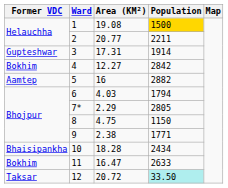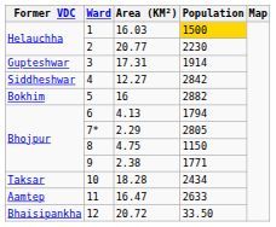1 | Area (KM²): 19.08 -> 16.03
2 | Population: 2211 -> 2230
4 | Former VDC: Bokhim -> Siddheshwar
5 | Former VDC: Aamtep -> Bokhim
6 | Area (KM²): 4.03 -> 4.13
10 | Former VDC: Bhaisipankha -> Taksar
11 | Former VDC: Bokhim -> Aamtep
12 | Former VDC: Taksar -> Bhaisipankha
12 | Population: paleturquoise background -> no background
